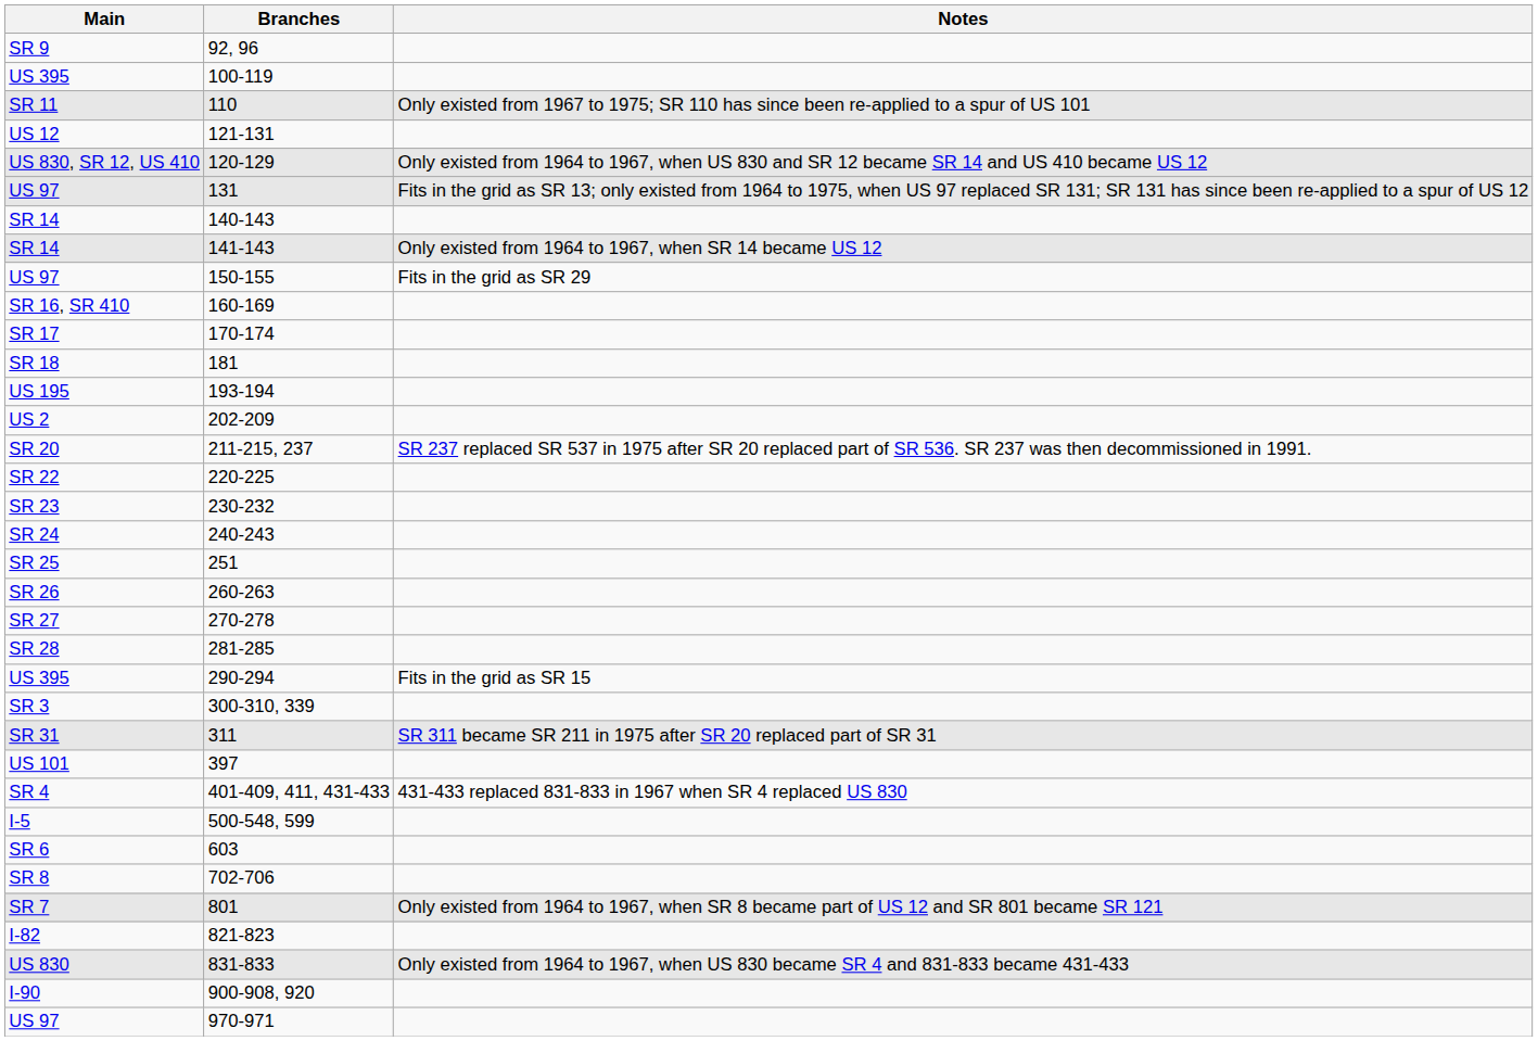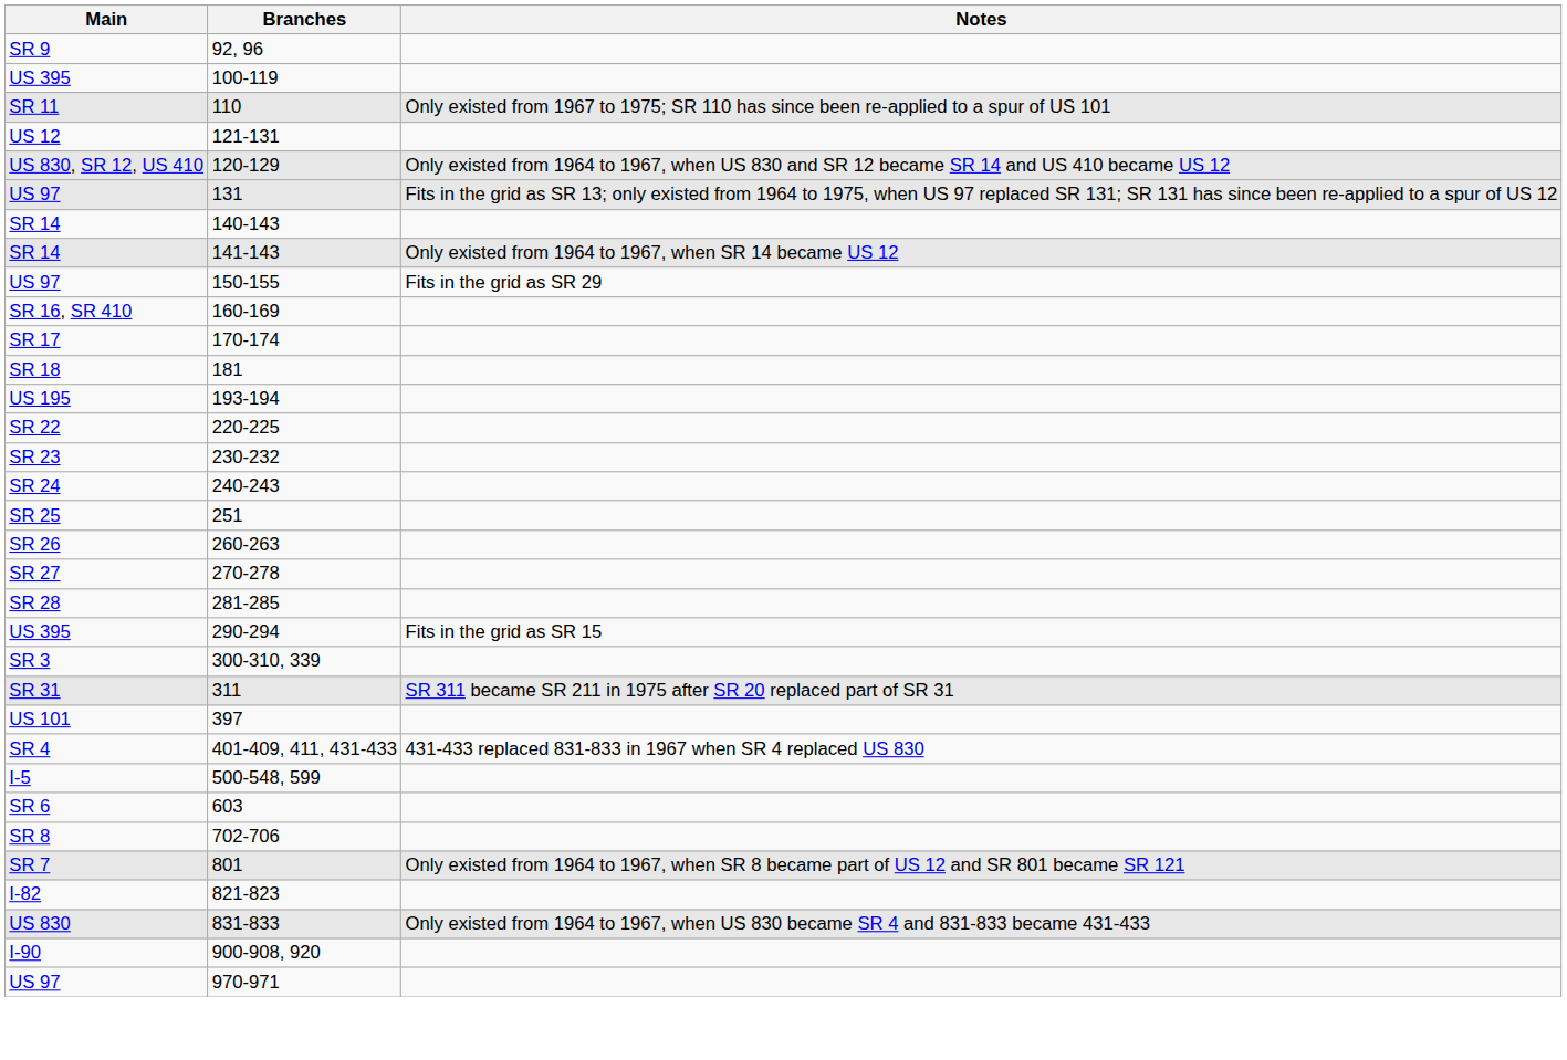- row: US 2 | 202-209
- row: SR 20 | 211-215, 237 | SR 237 replaced SR 537 in 1975 after SR 20 replaced part of SR 536. SR 237 was then decommissioned in 1991.
